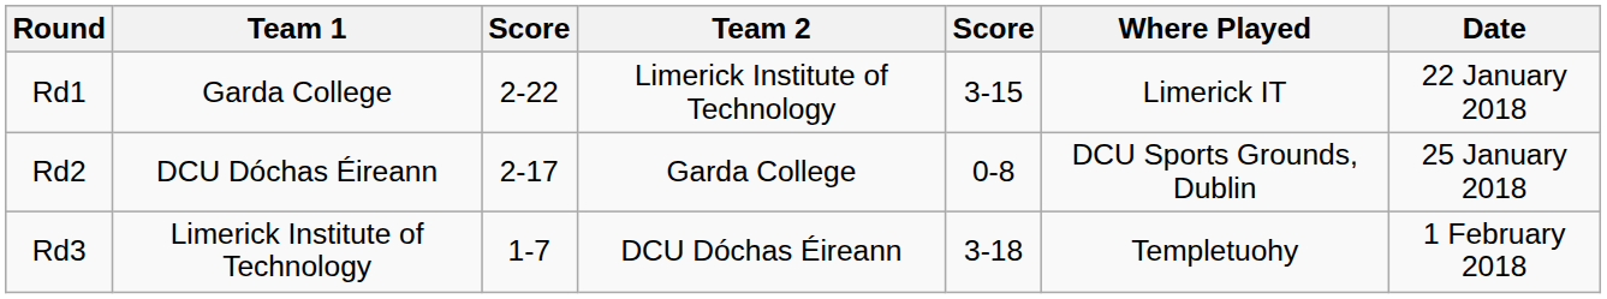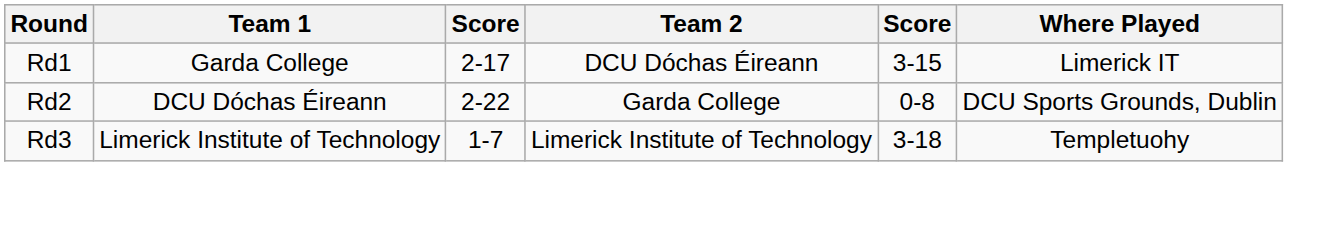- column: Date | 22 January 2018 | 25 January 2018 | 1 February 2018
Rd1 | column 3: 2-22 -> 2-17
Rd1 | Team 2: Limerick Institute of Technology -> DCU Dóchas Éireann
Rd2 | column 3: 2-17 -> 2-22
Rd3 | Team 2: DCU Dóchas Éireann -> Limerick Institute of Technology
